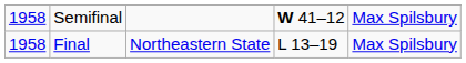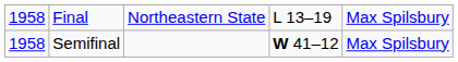rows swapped: Semifinal <-> Final
